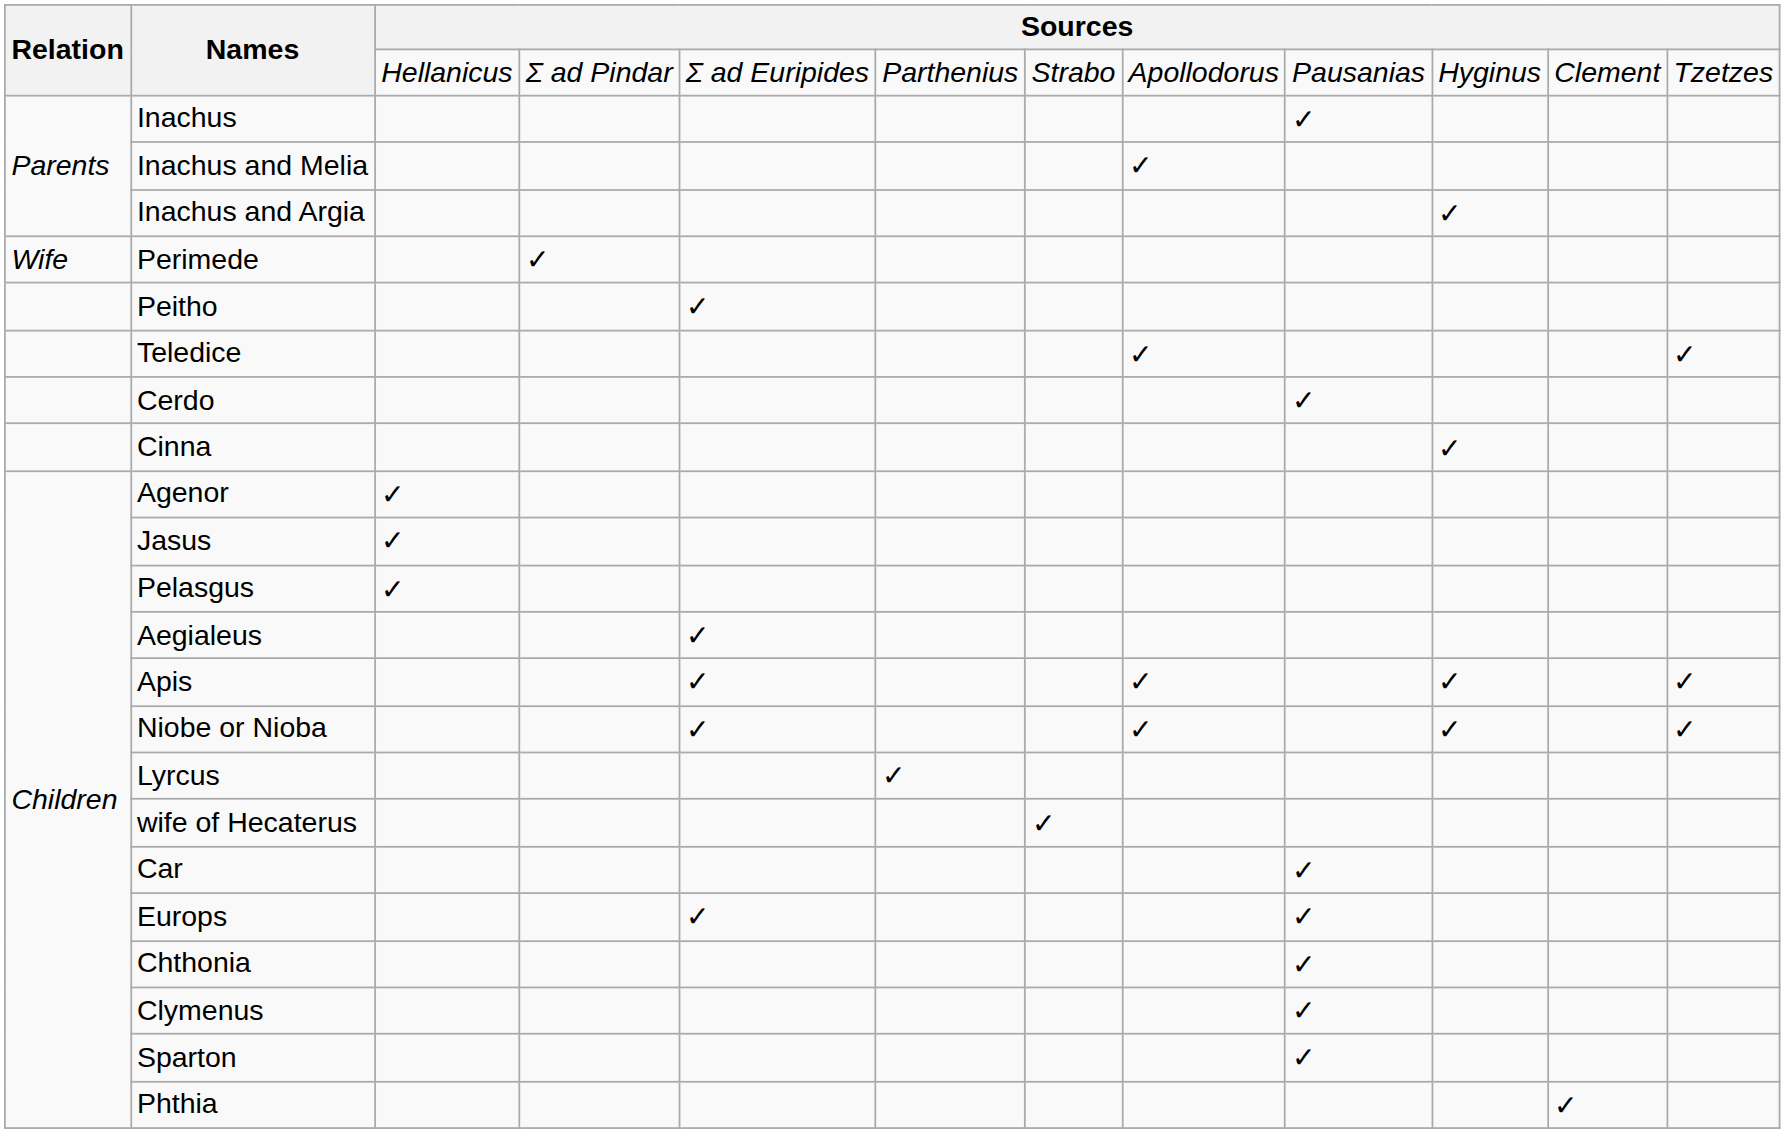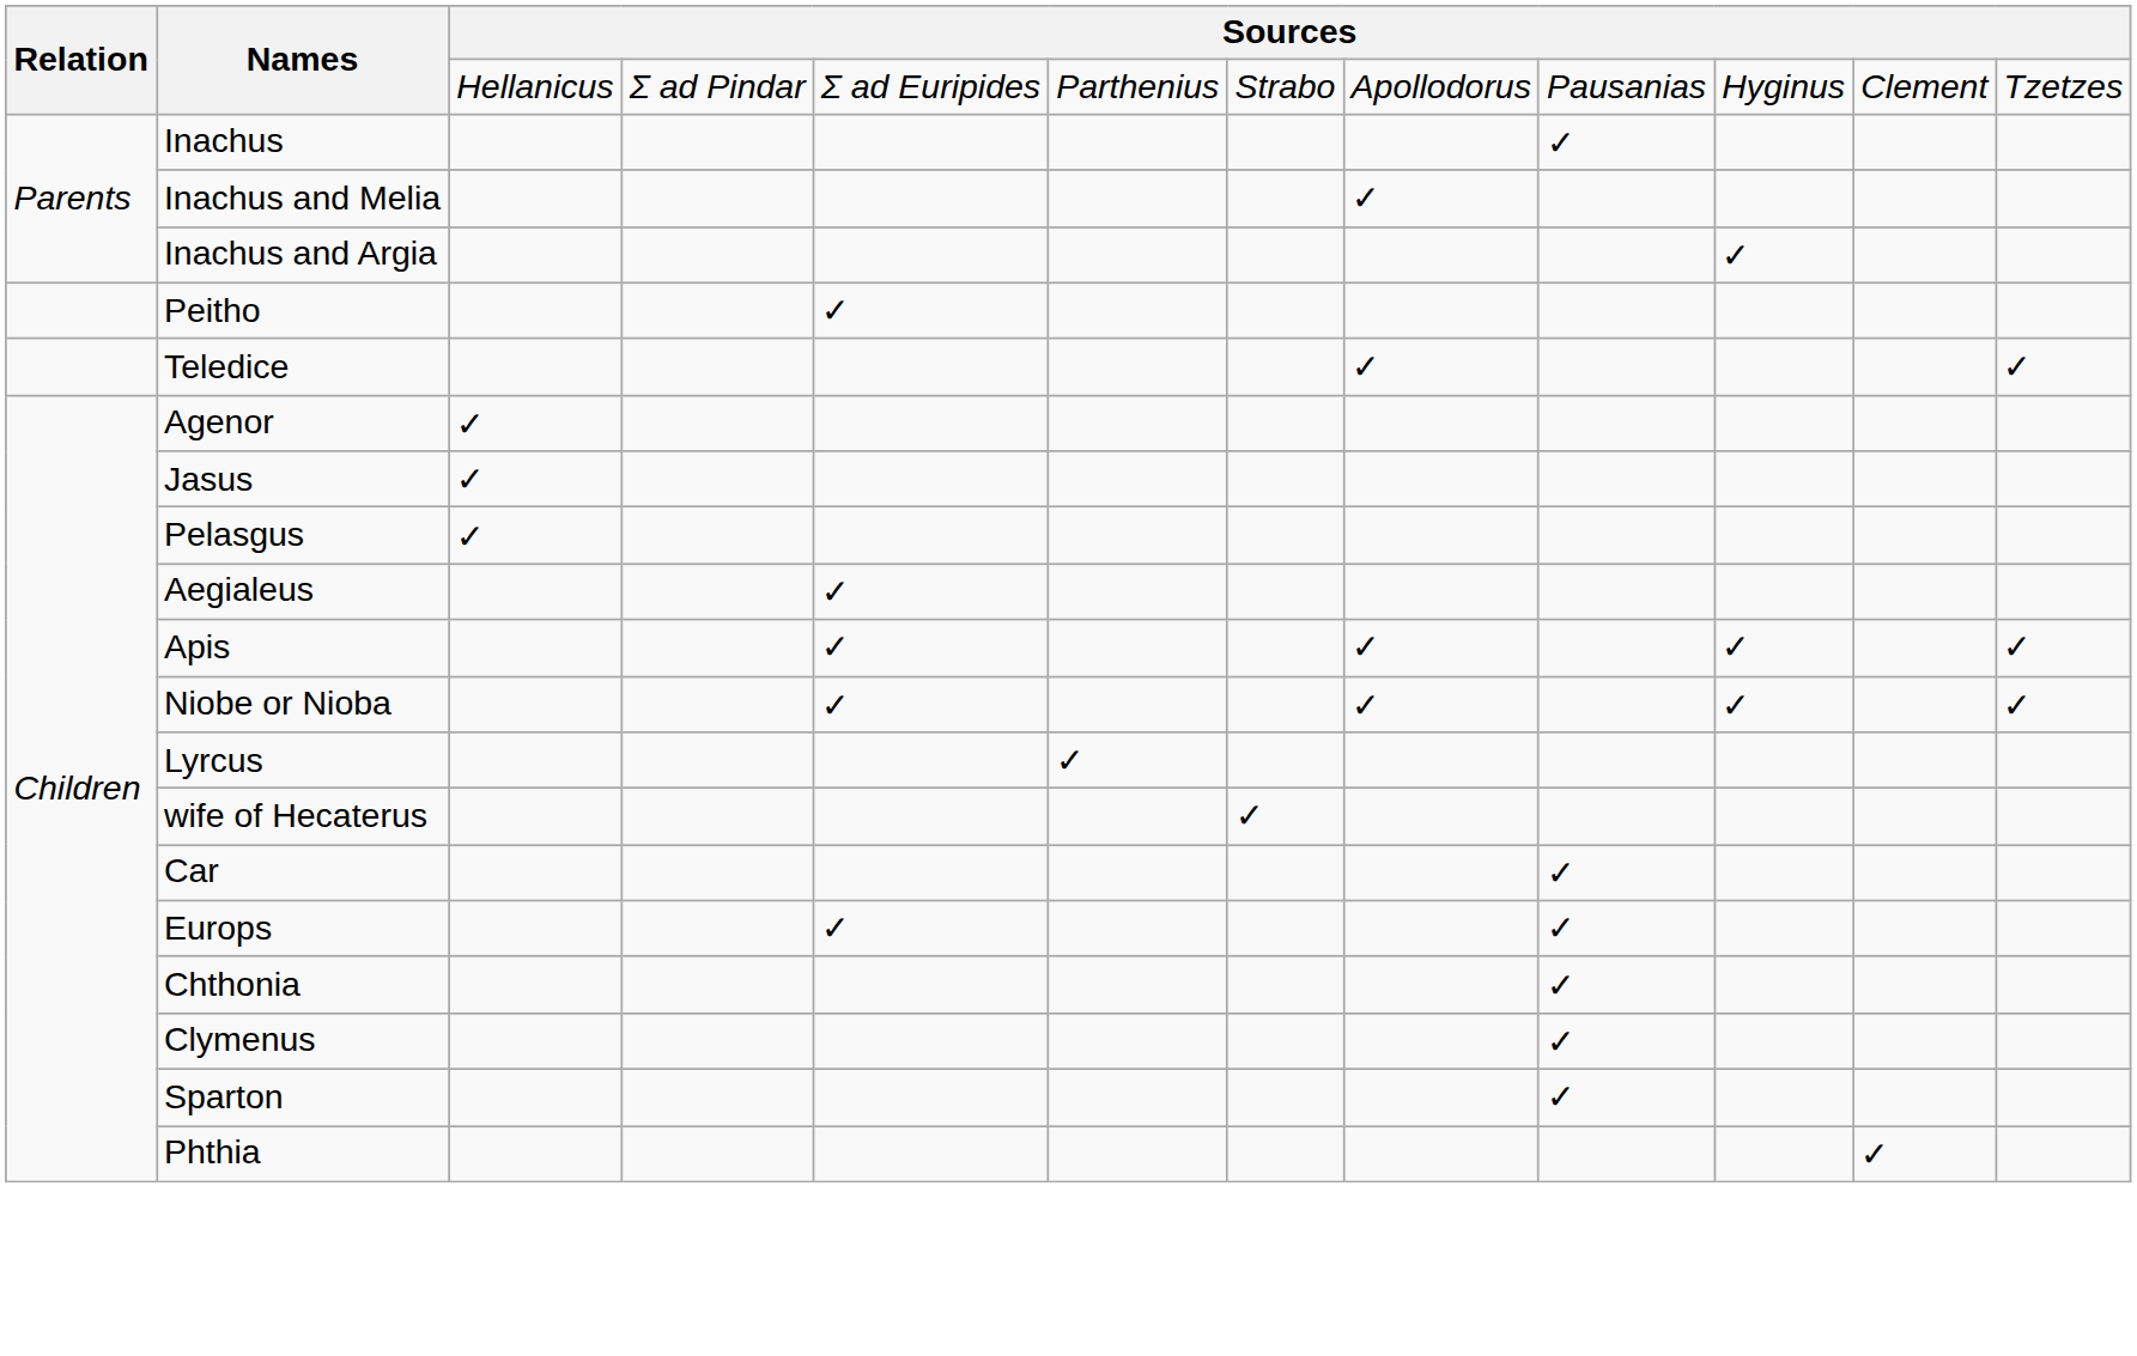- row: Wife | Perimede | ✓
- row: Cerdo | ✓
- row: Cinna | ✓
